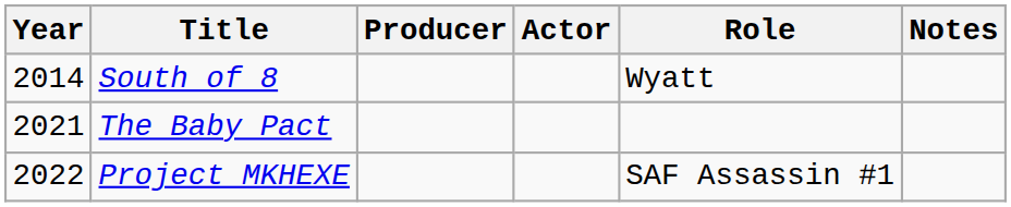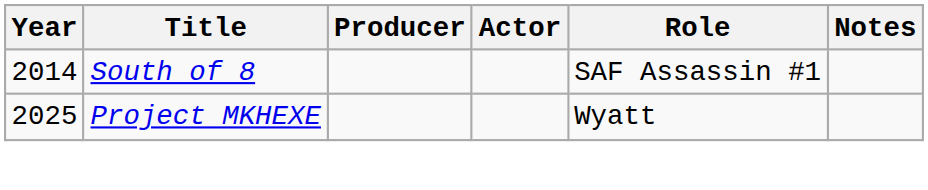South of 8 | Role: Wyatt -> SAF Assassin #1
- row: 2021 | The Baby Pact
Project MKHEXE | Year: 2022 -> 2025
Project MKHEXE | Role: SAF Assassin #1 -> Wyatt
